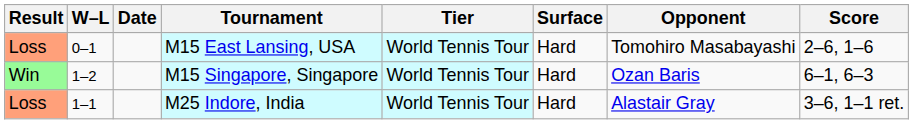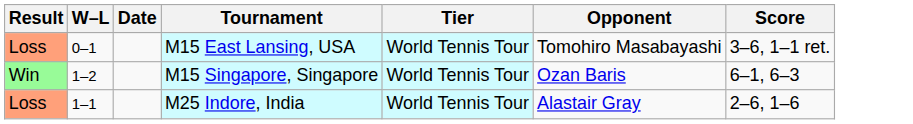- column: Surface | Hard | Hard | Hard
M15 East Lansing, USA | Score: 2–6, 1–6 -> 3–6, 1–1 ret.
M25 Indore, India | Score: 3–6, 1–1 ret. -> 2–6, 1–6
